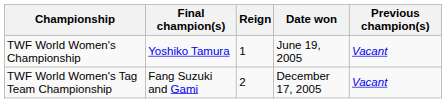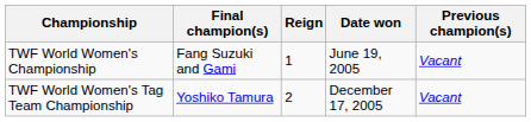TWF World Women's Championship | Final champion(s): Yoshiko Tamura -> Fang Suzuki and Gami
TWF World Women's Tag Team Championship | Final champion(s): Fang Suzuki and Gami -> Yoshiko Tamura
